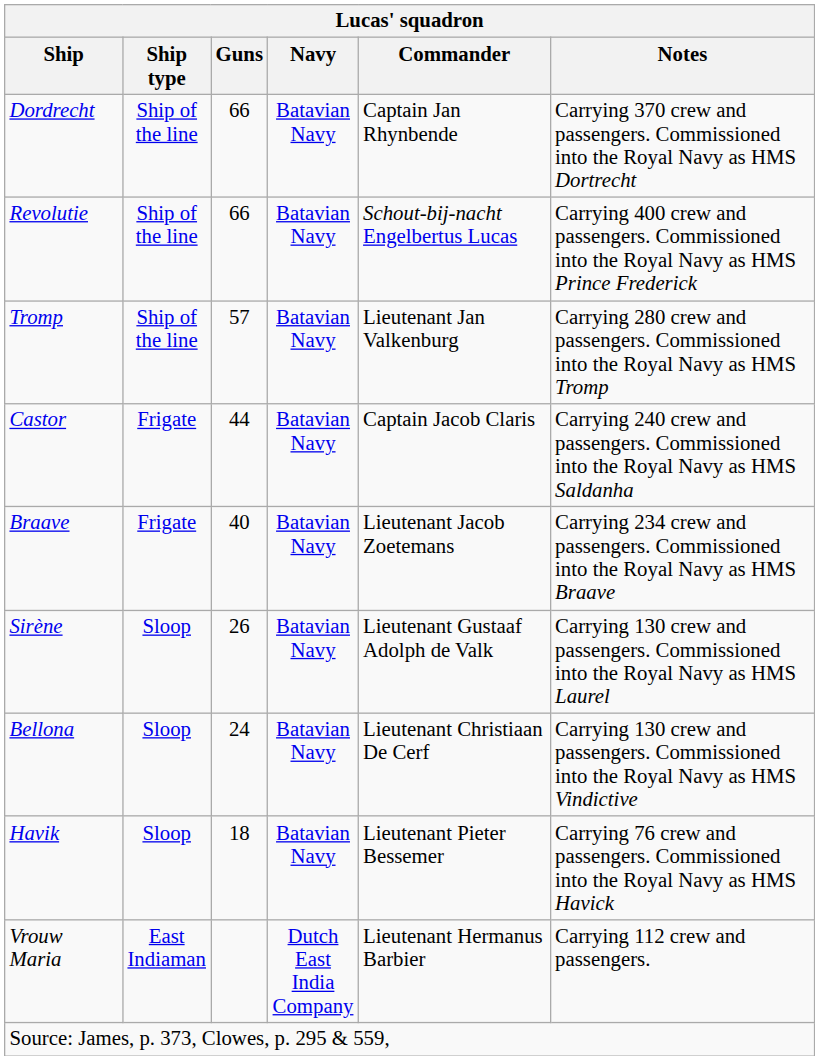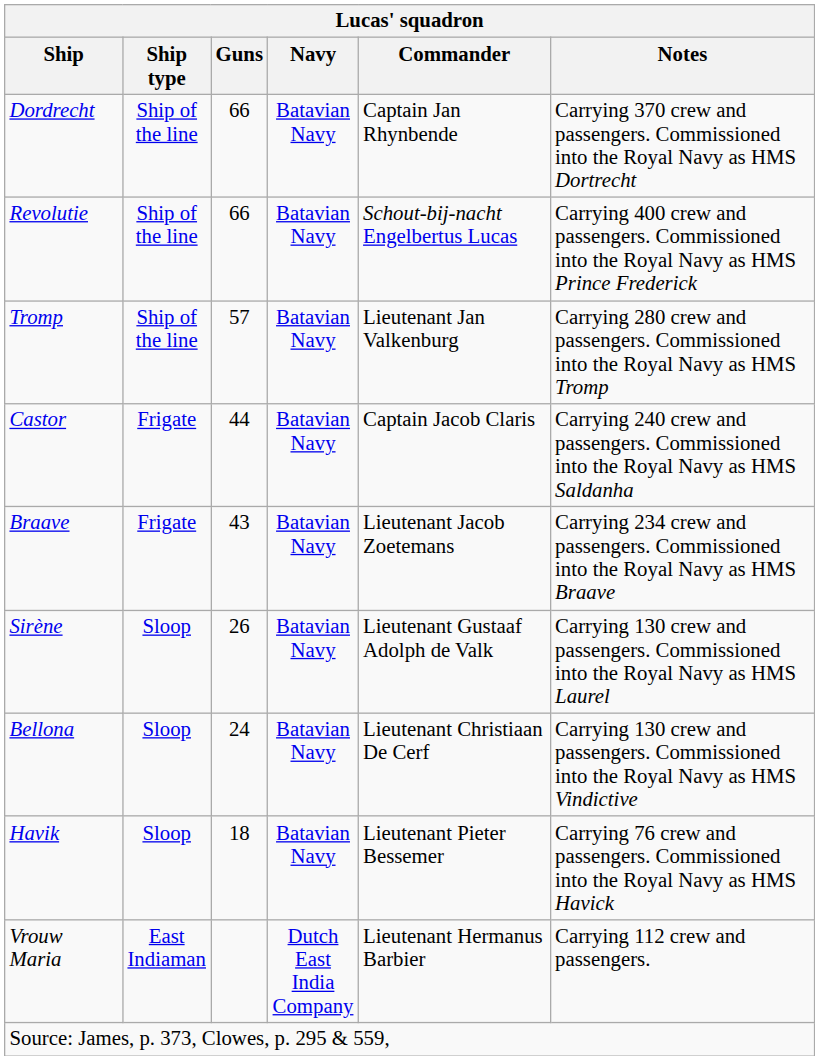Braave | Lucas' squadron / Guns: 40 -> 43
